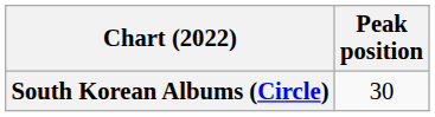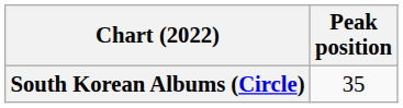South Korean Albums (Circle) | Peak position: 30 -> 35
